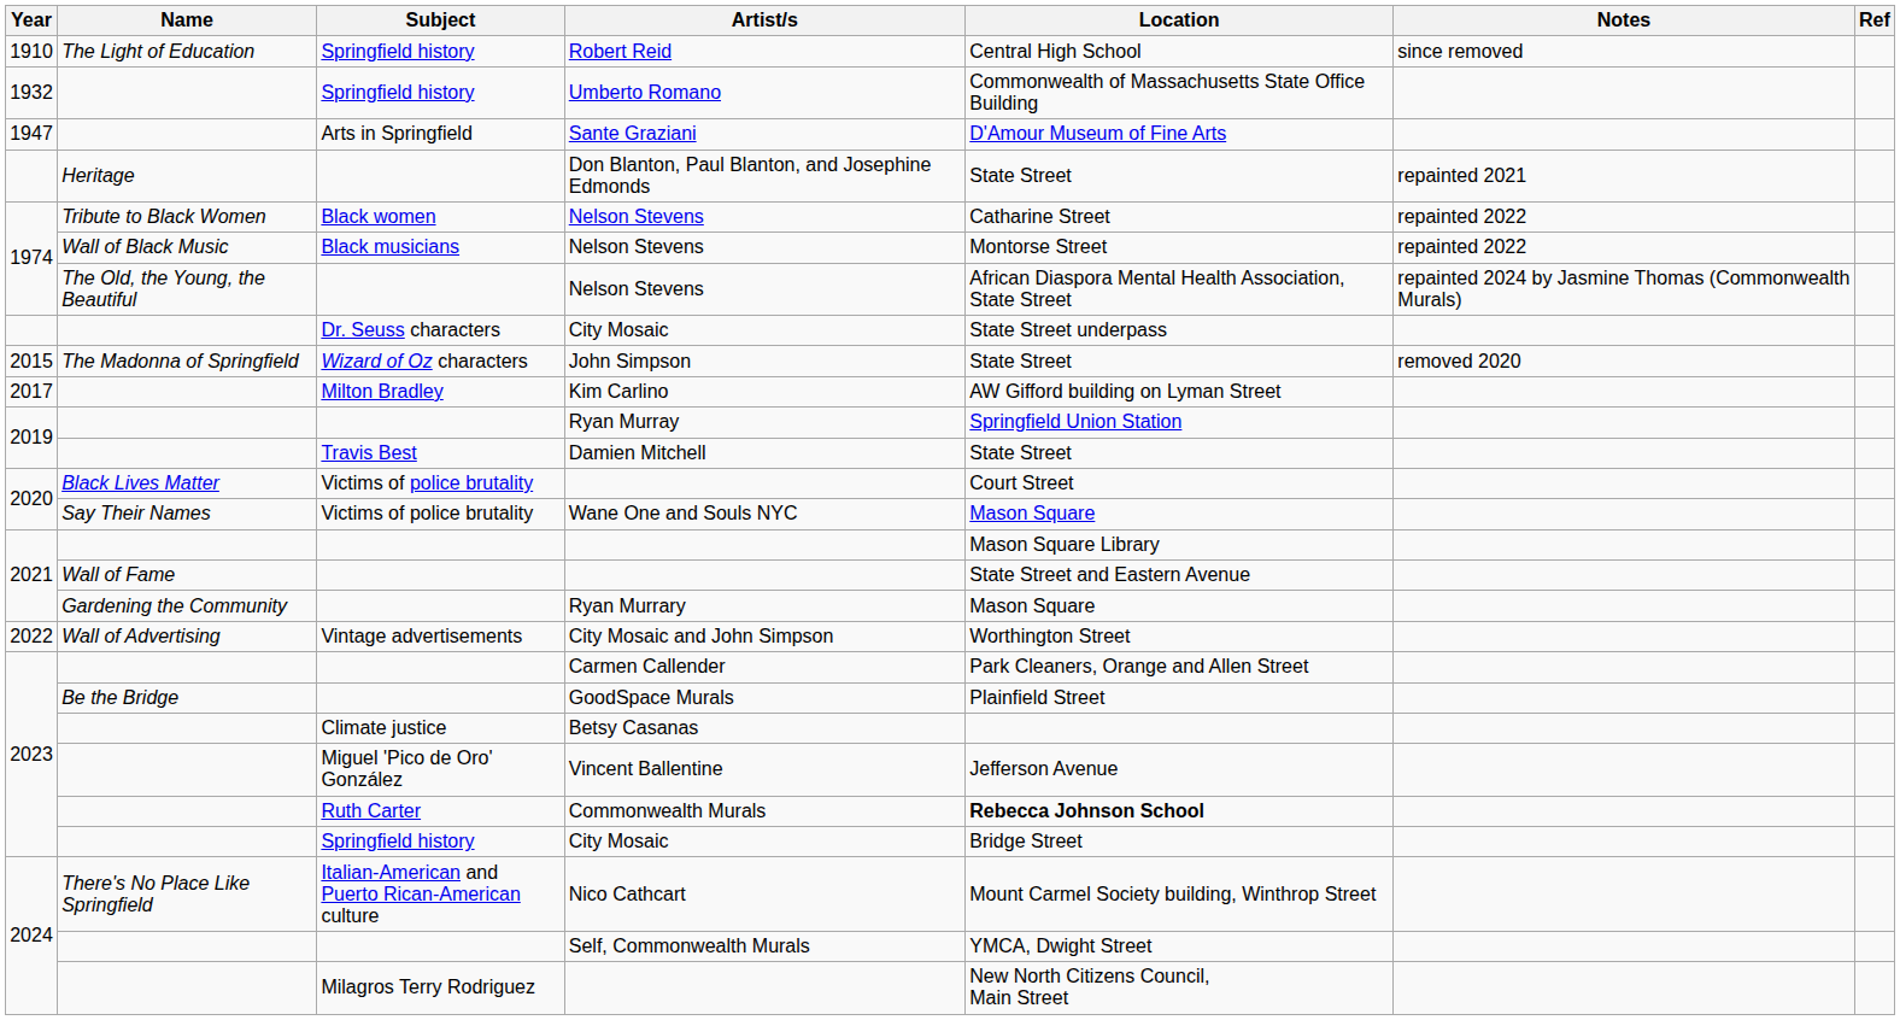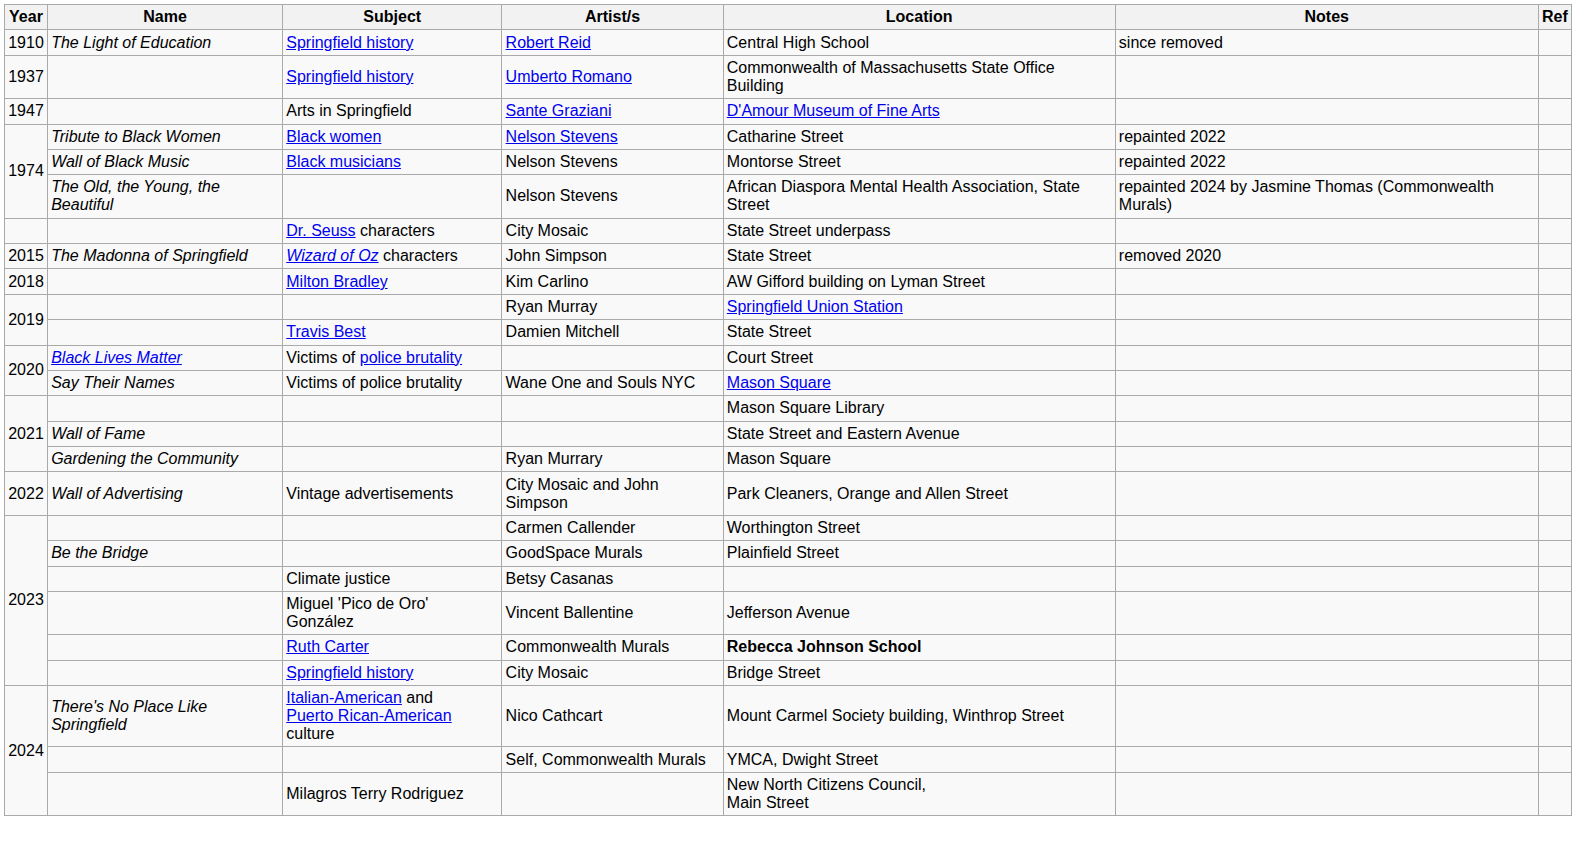Umberto Romano | Year: 1932 -> 1937
- row: Heritage | Don Blanton, Paul Blanton, and Josephine Edmonds | State Street | repainted 2021
Kim Carlino | Year: 2017 -> 2018
City Mosaic and John Simpson | Location: Worthington Street -> Park Cleaners, Orange and Allen Street
Carmen Callender | Location: Park Cleaners, Orange and Allen Street -> Worthington Street
